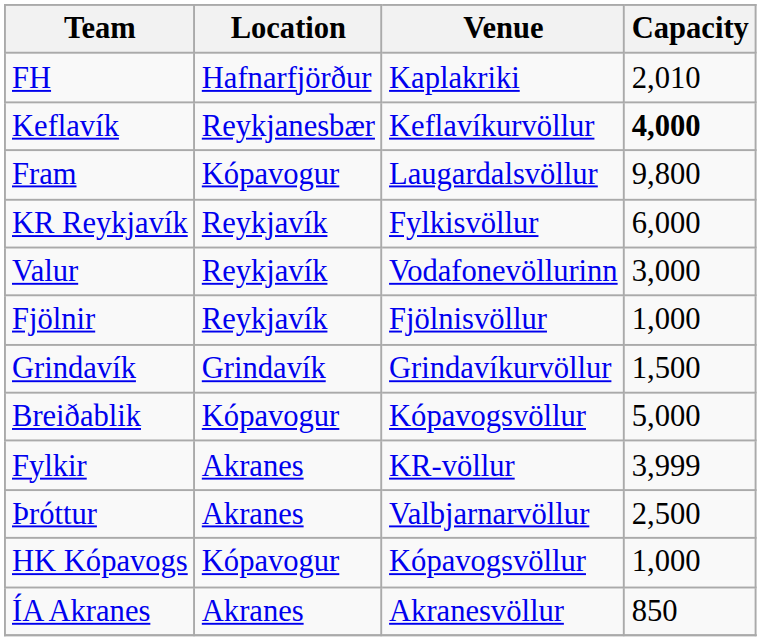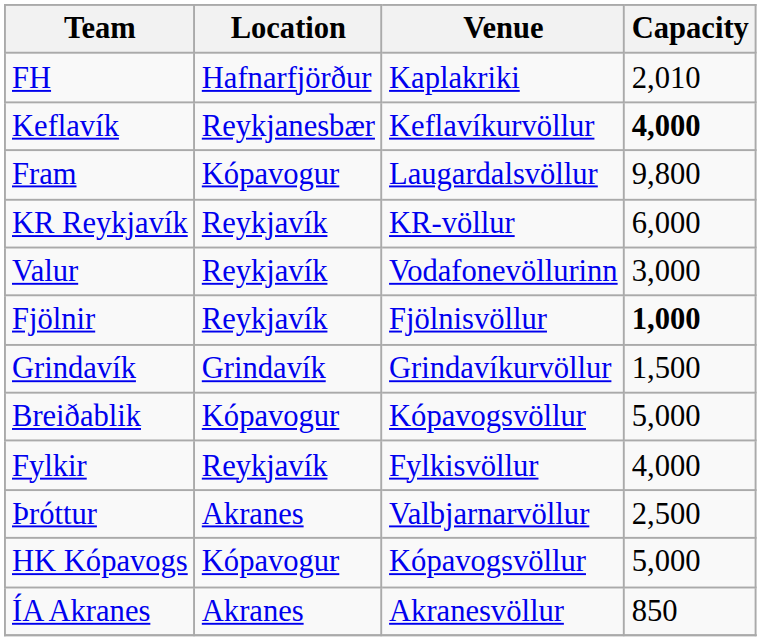KR Reykjavík | Venue: Fylkisvöllur -> KR-völlur
Fjölnir | Capacity: normal -> bold
Fylkir | Location: Akranes -> Reykjavík
Fylkir | Venue: KR-völlur -> Fylkisvöllur
Fylkir | Capacity: 3,999 -> 4,000
HK Kópavogs | Capacity: 1,000 -> 5,000
